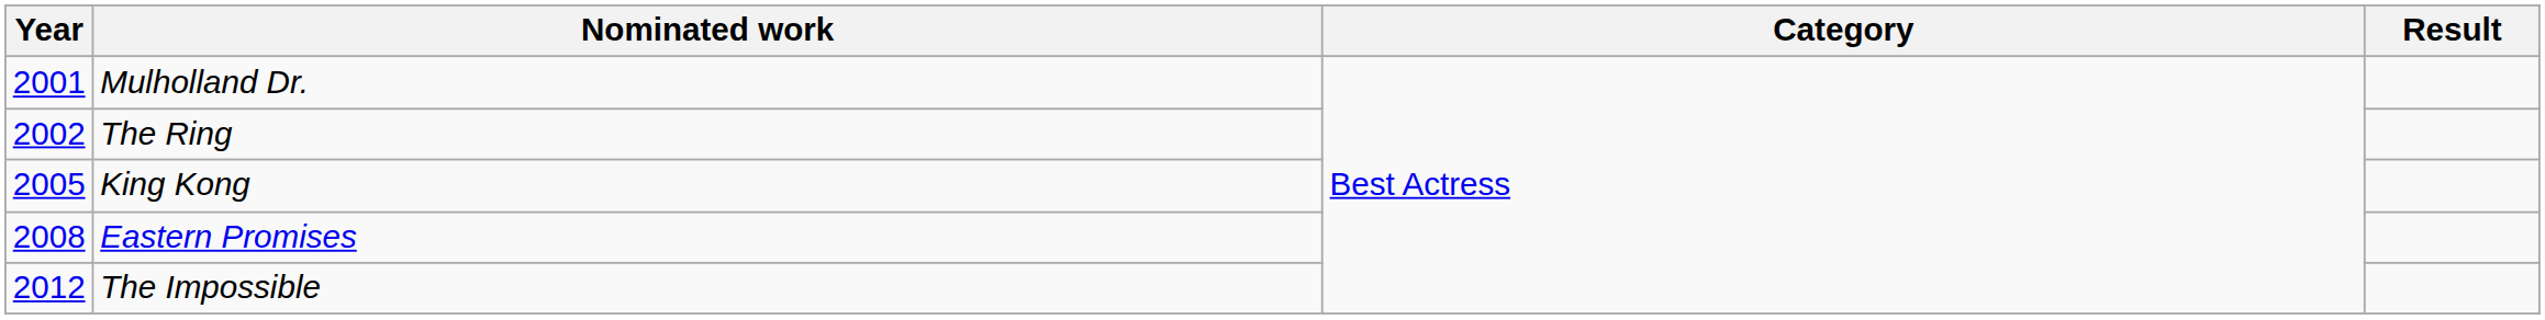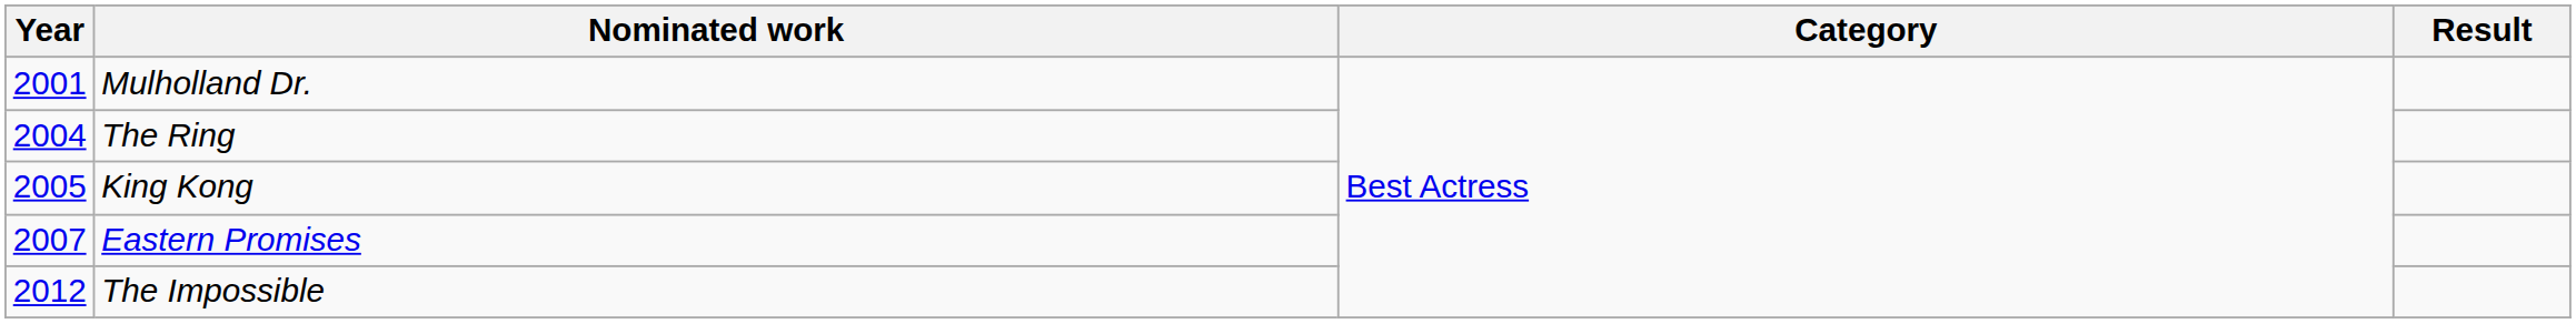The Ring | Year: 2002 -> 2004
Eastern Promises | Year: 2008 -> 2007
